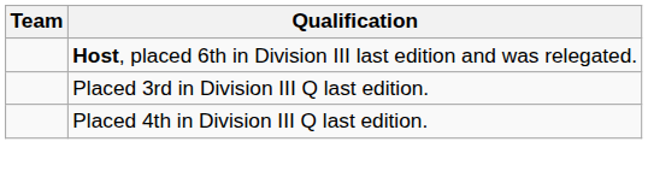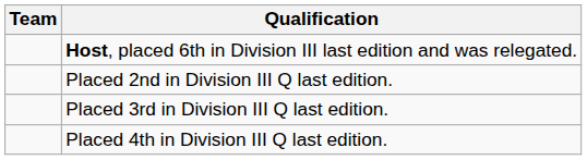+ row: Placed 2nd in Division III Q last edition.
